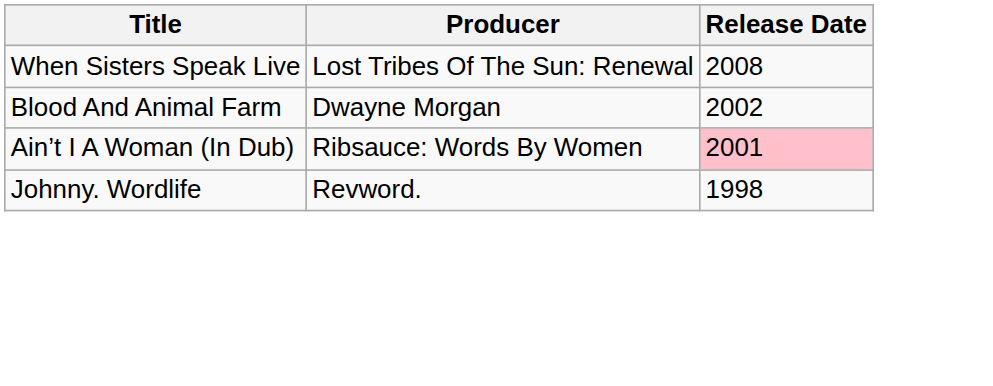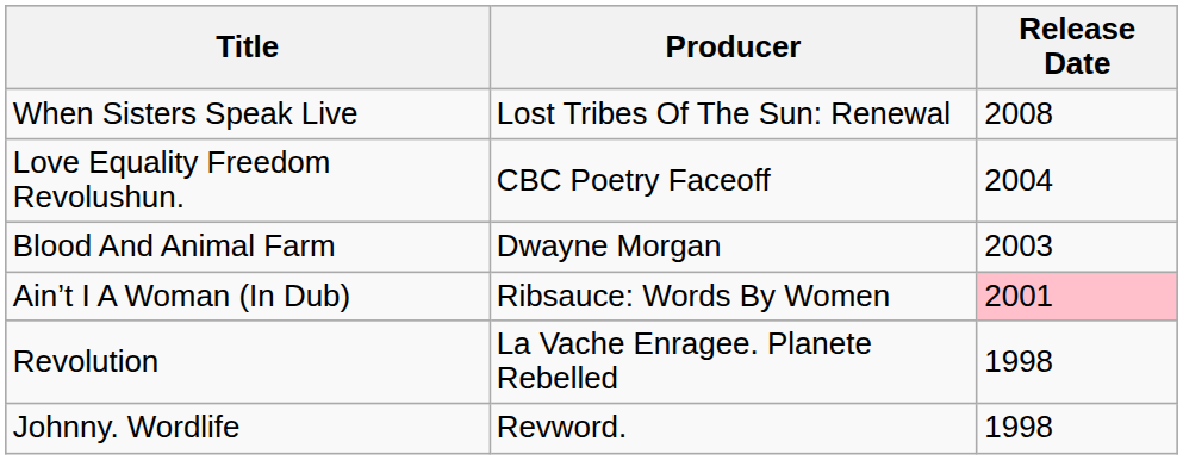+ row: Love Equality Freedom Revolushun. | CBC Poetry Faceoff | 2004
Blood And Animal Farm | Release Date: 2002 -> 2003
+ row: Revolution | La Vache Enragee. Planete Rebelled | 1998
